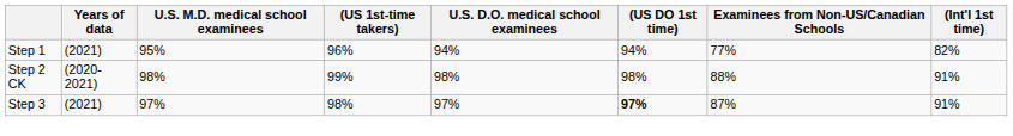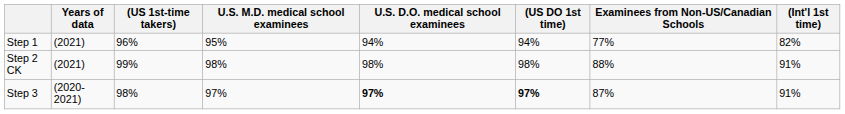columns swapped: U.S. M.D. medical school examinees <-> (US 1st-time takers)
Step 2 CK | Years of data: (2020-2021) -> (2021)
Step 3 | Years of data: (2021) -> (2020-2021)
Step 3 | U.S. D.O. medical school examinees: normal -> bold
